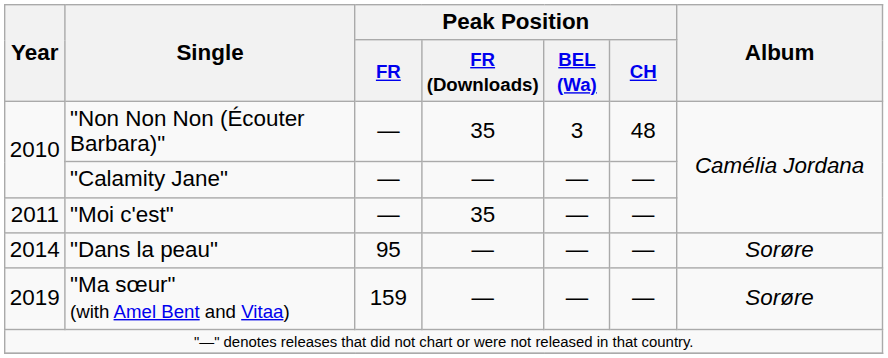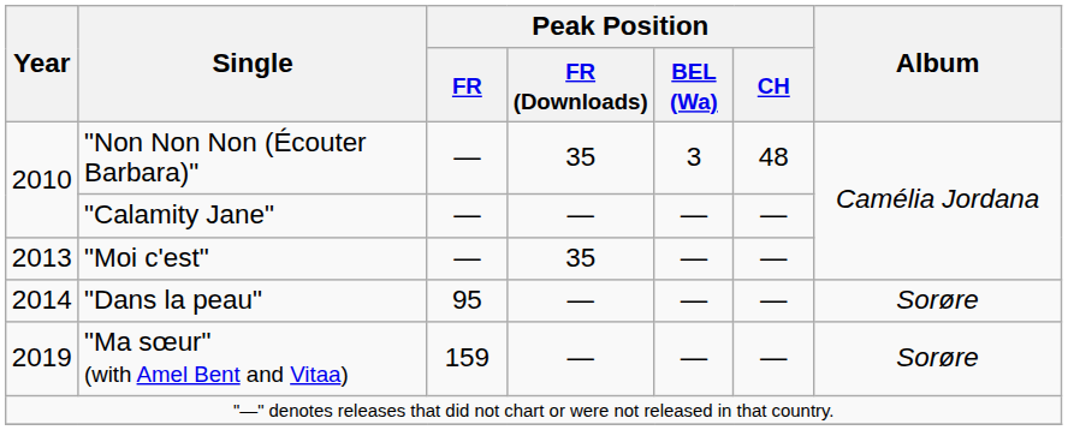"Moi c'est" | Year: 2011 -> 2013
